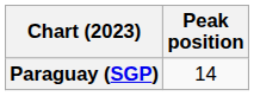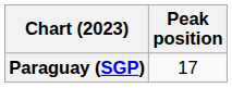Paraguay (SGP) | Peak position: 14 -> 17
